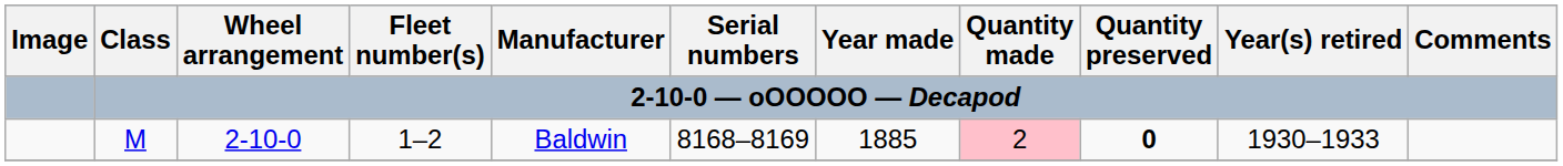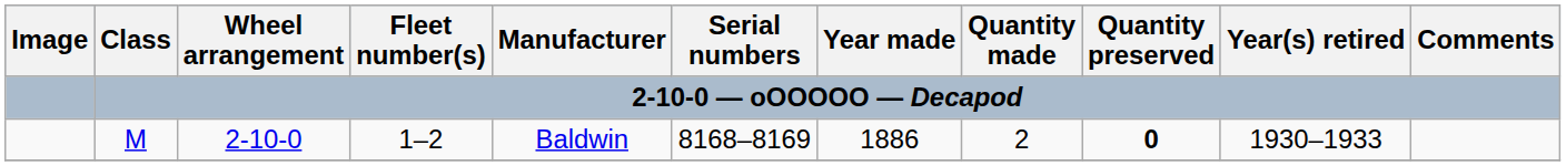M | Year made: 1885 -> 1886
M | Quantity made: pink background -> no background
